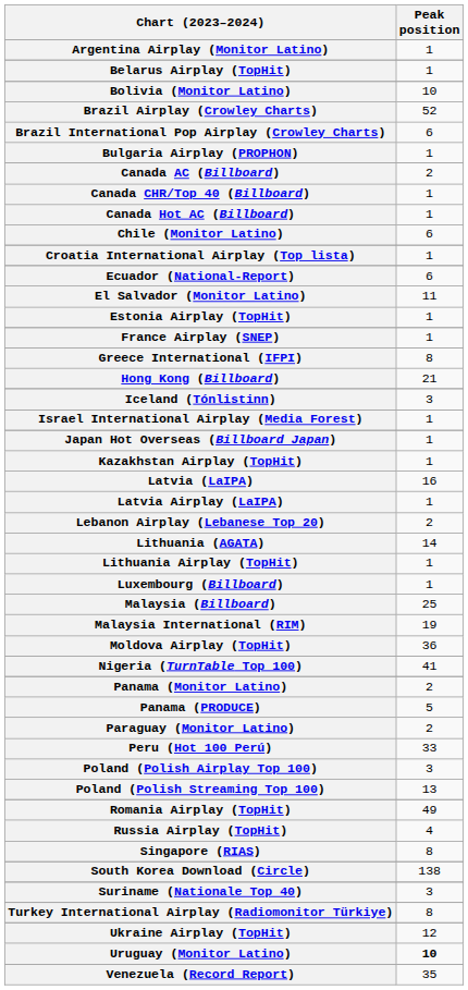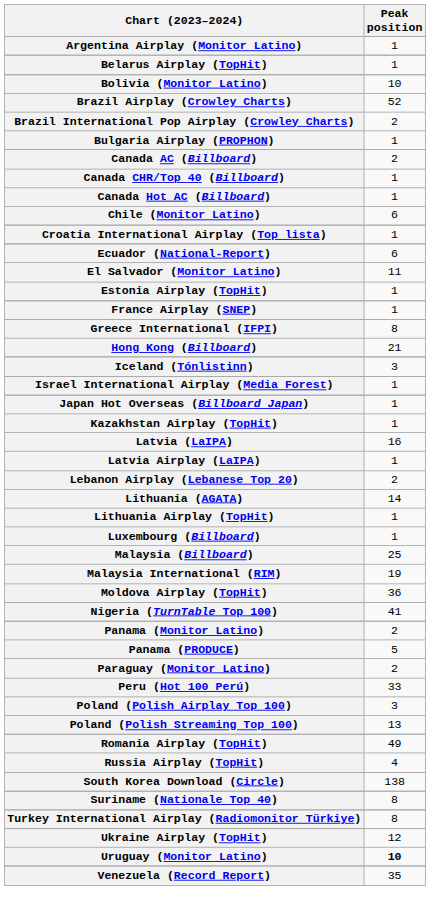Brazil International Pop Airplay (Crowley Charts) | Peak position: 6 -> 2
- row: Singapore (RIAS) | 8
Suriname (Nationale Top 40) | Peak position: 3 -> 8
